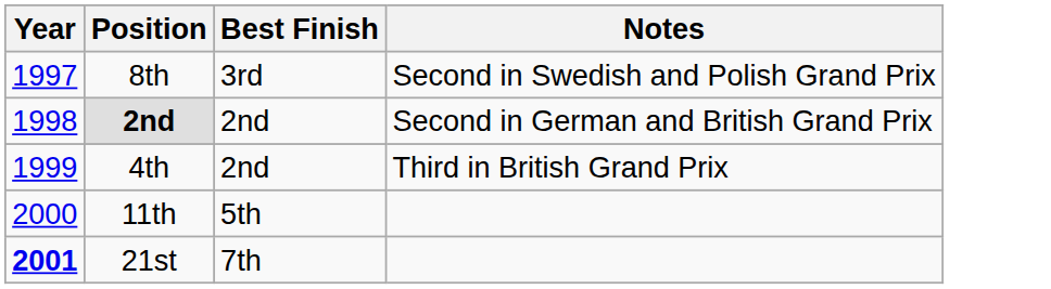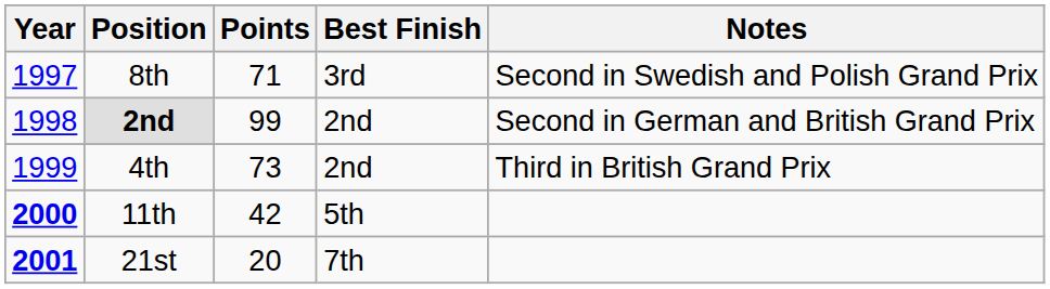+ column: Points | 71 | 99 | 73 | 42 | 20
11th | Year: normal -> bold
